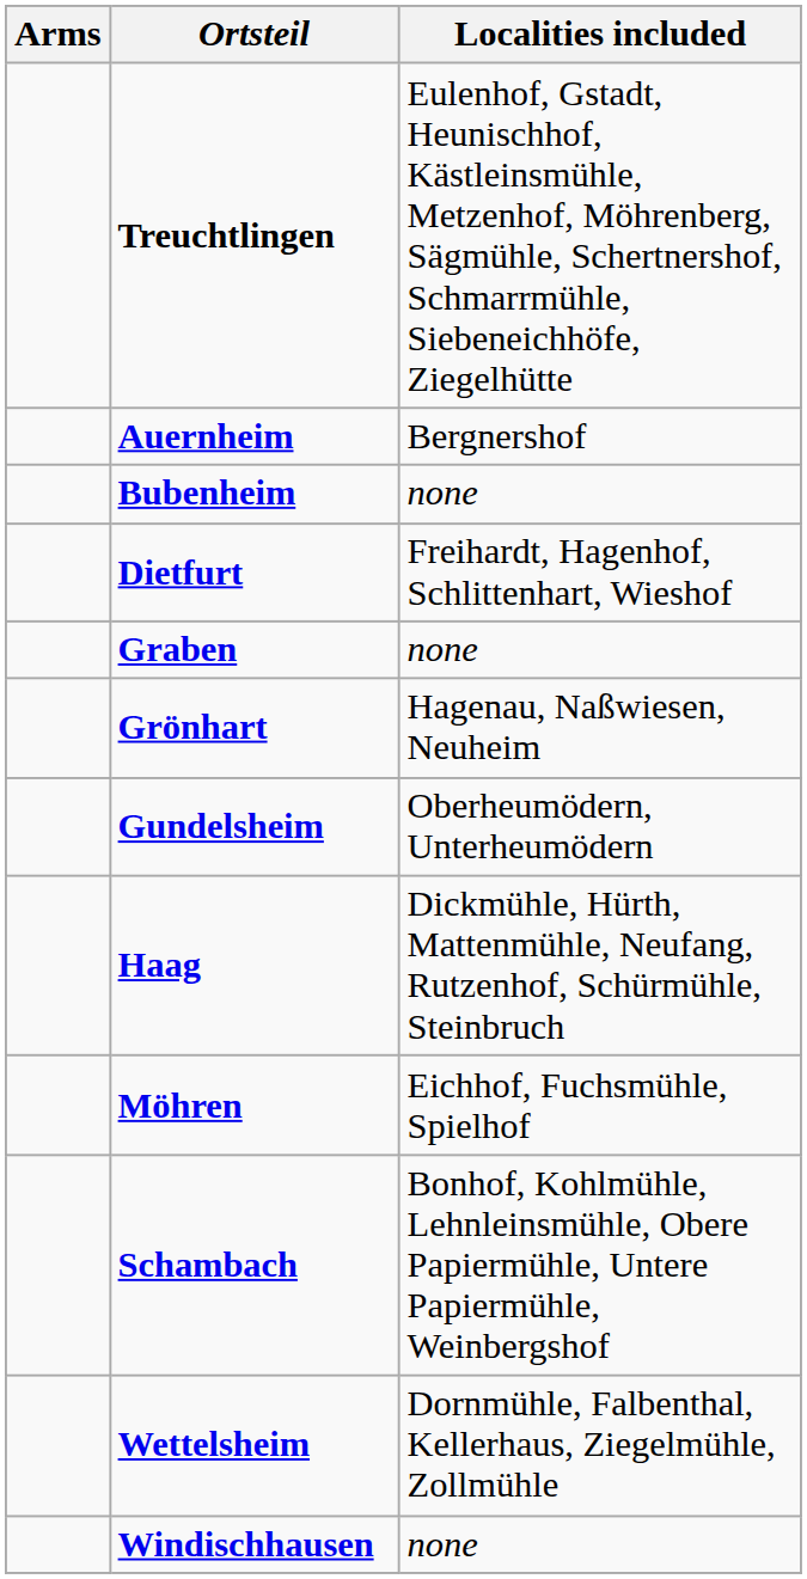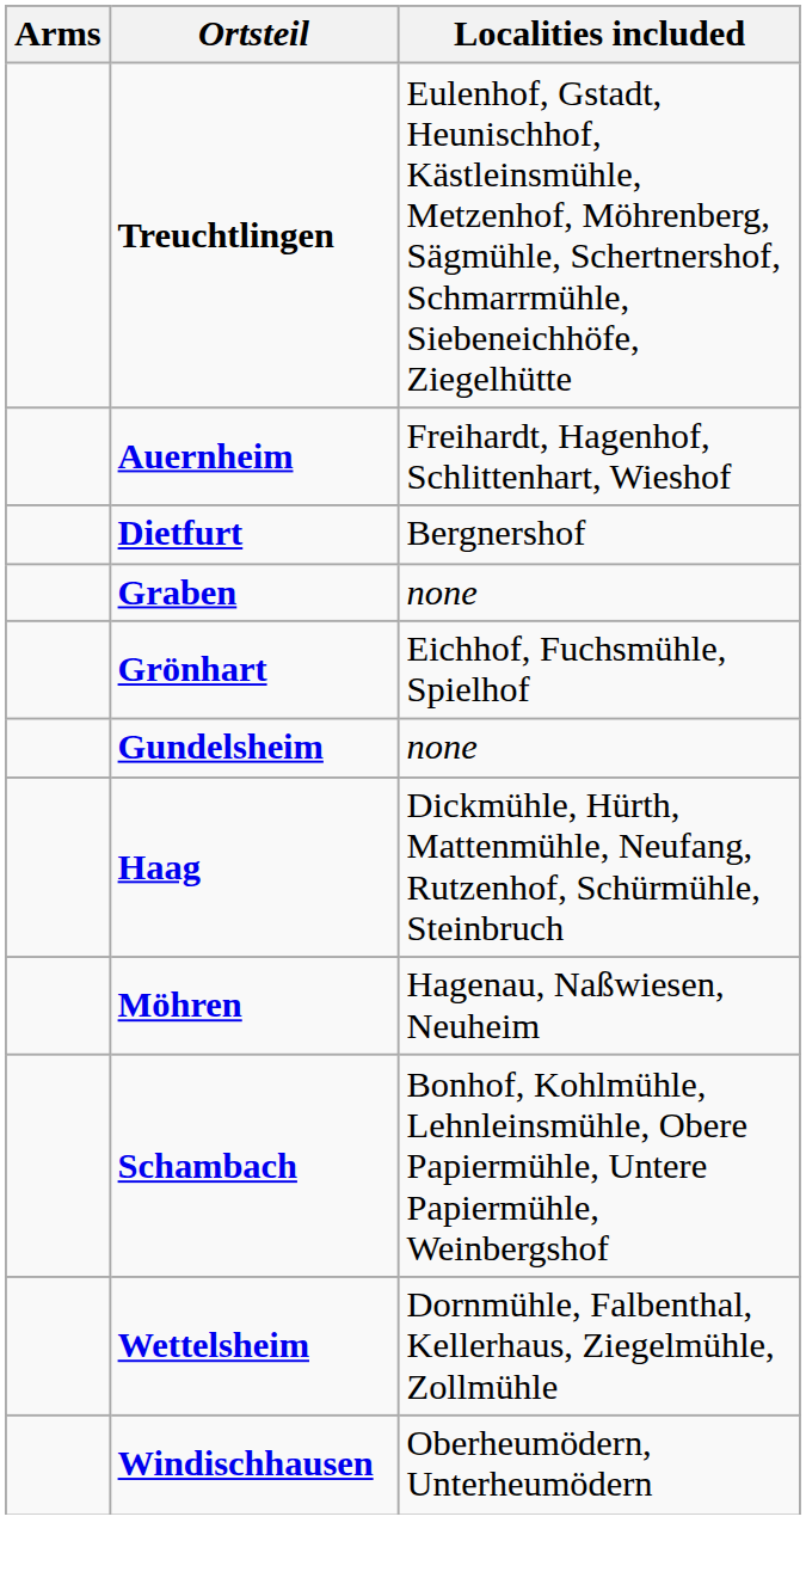Auernheim | Localities included: Bergnershof -> Freihardt, Hagenhof, Schlittenhart, Wieshof
- row: Bubenheim | none
Dietfurt | Localities included: Freihardt, Hagenhof, Schlittenhart, Wieshof -> Bergnershof
Grönhart | Localities included: Hagenau, Naßwiesen, Neuheim -> Eichhof, Fuchsmühle, Spielhof
Gundelsheim | Localities included: Oberheumödern, Unterheumödern -> none
Möhren | Localities included: Eichhof, Fuchsmühle, Spielhof -> Hagenau, Naßwiesen, Neuheim
Windischhausen | Localities included: none -> Oberheumödern, Unterheumödern
